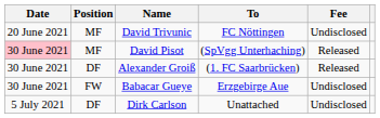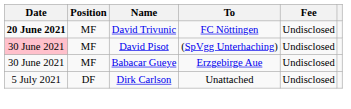David Trivunic | Date: normal -> bold
David Pisot | Fee: Released -> Undisclosed
- row: 30 June 2021 | DF | Alexander Groiß | (1. FC Saarbrücken) | Released
Babacar Gueye | Position: FW -> MF
